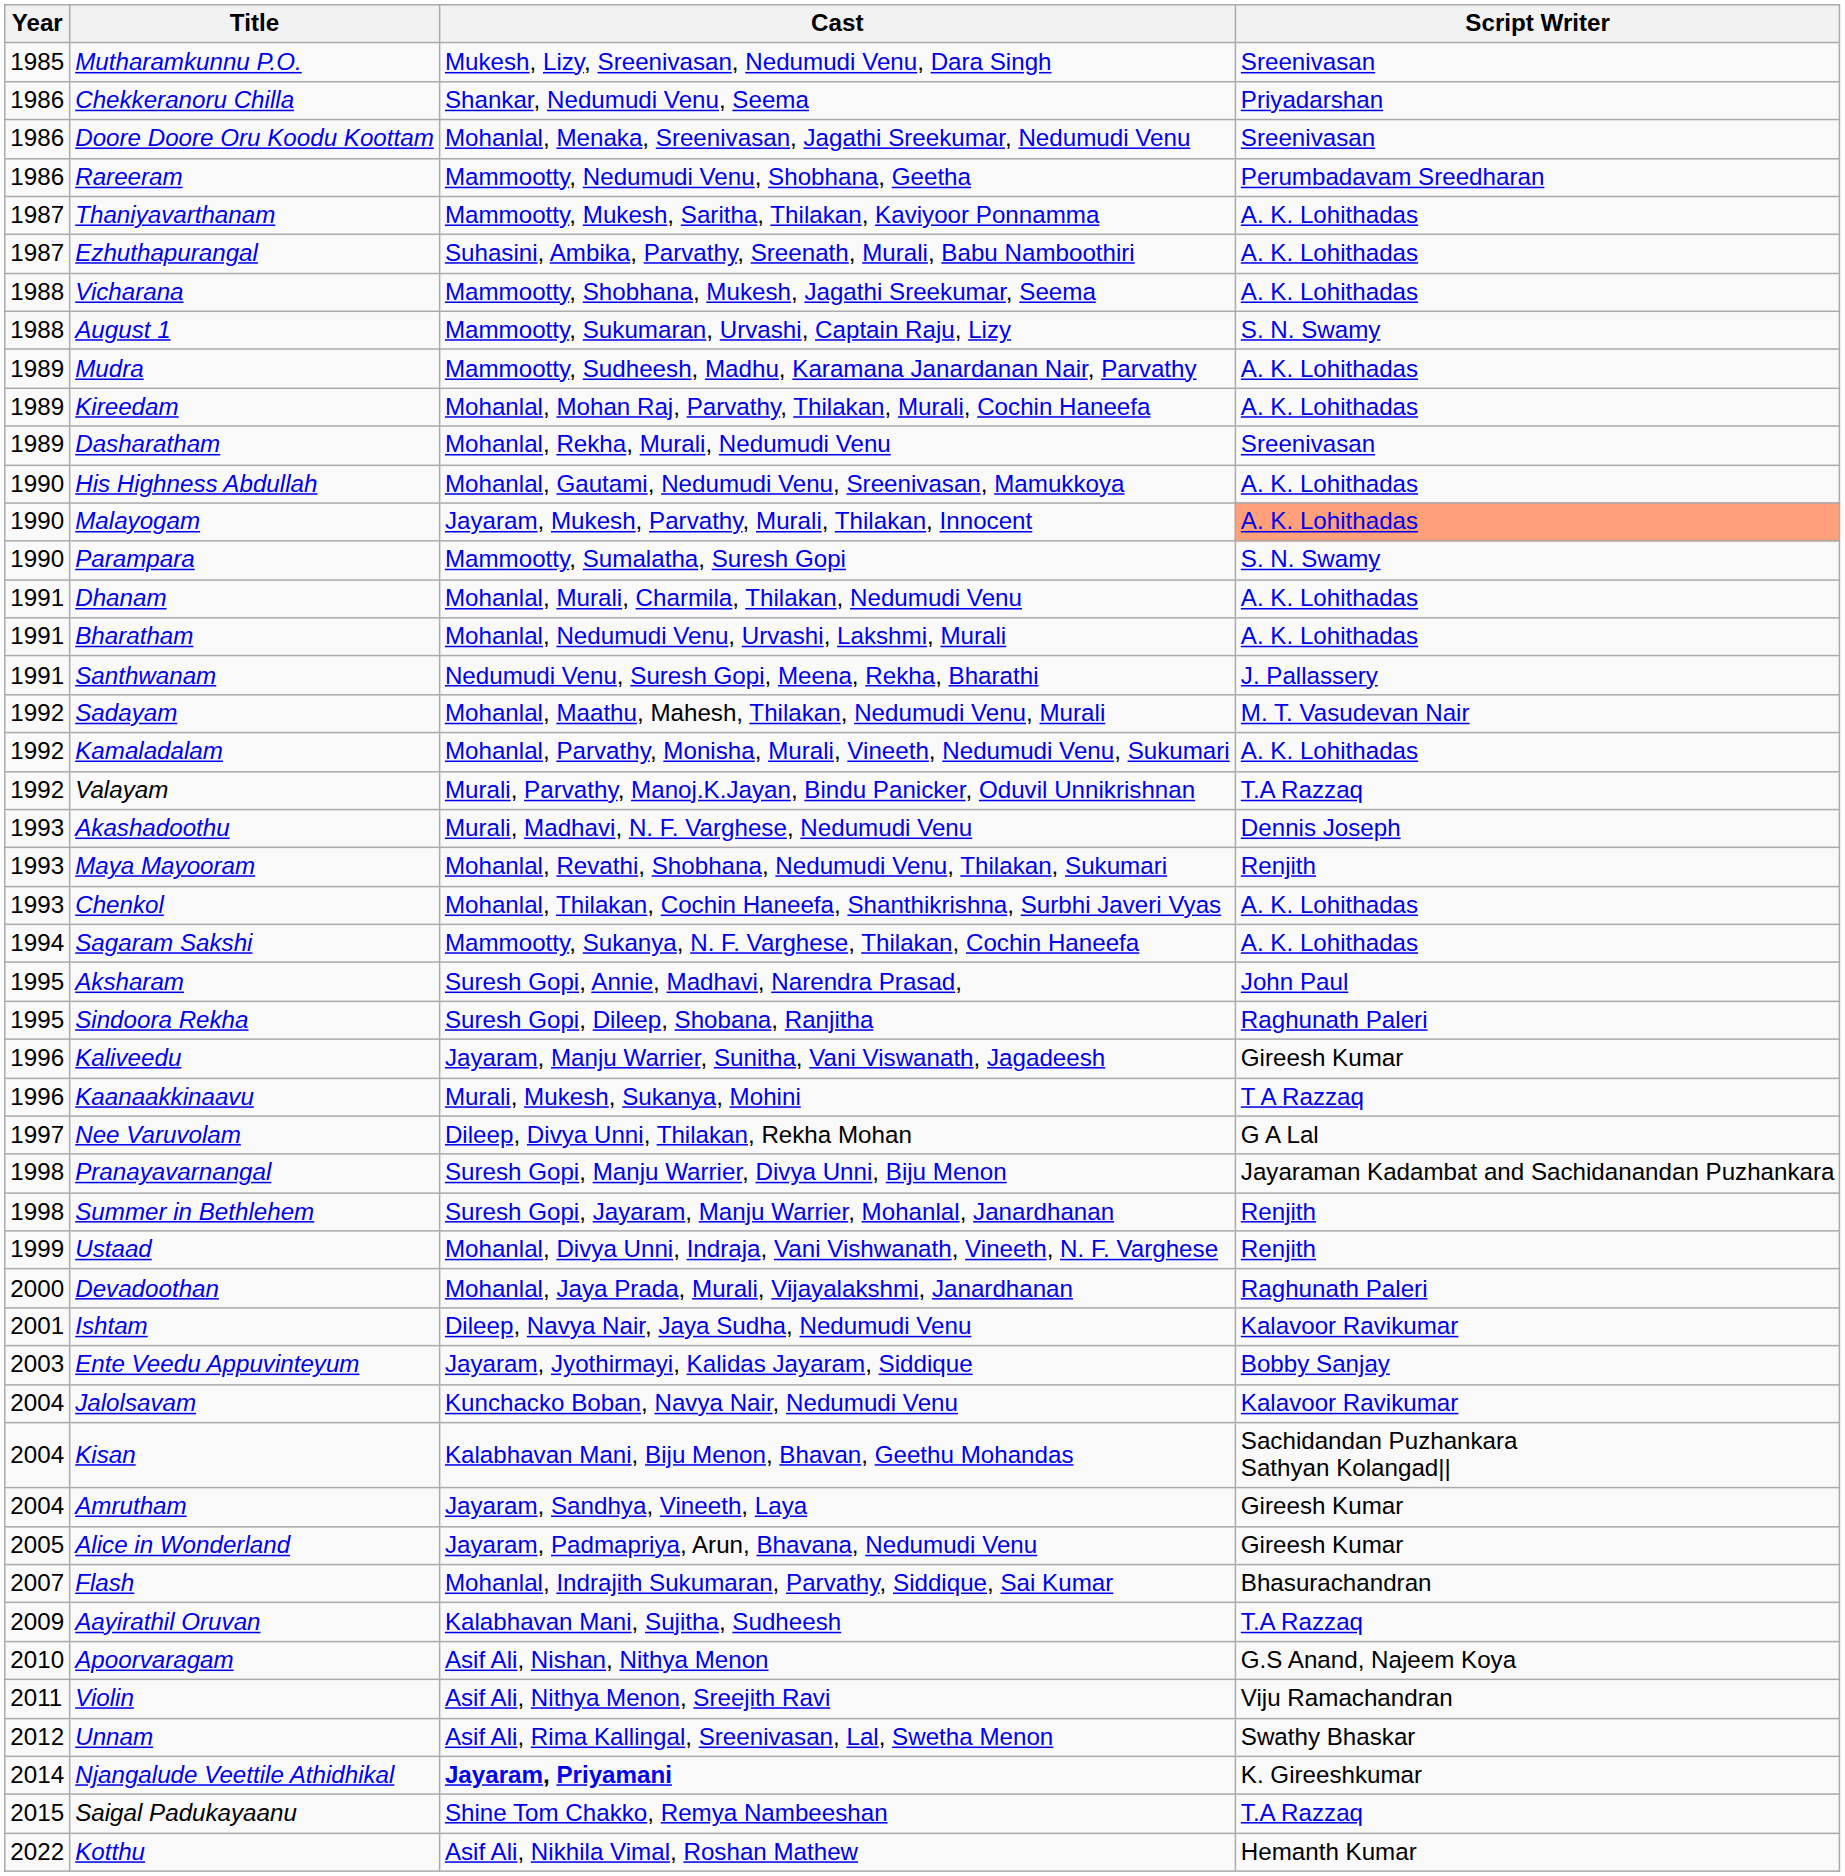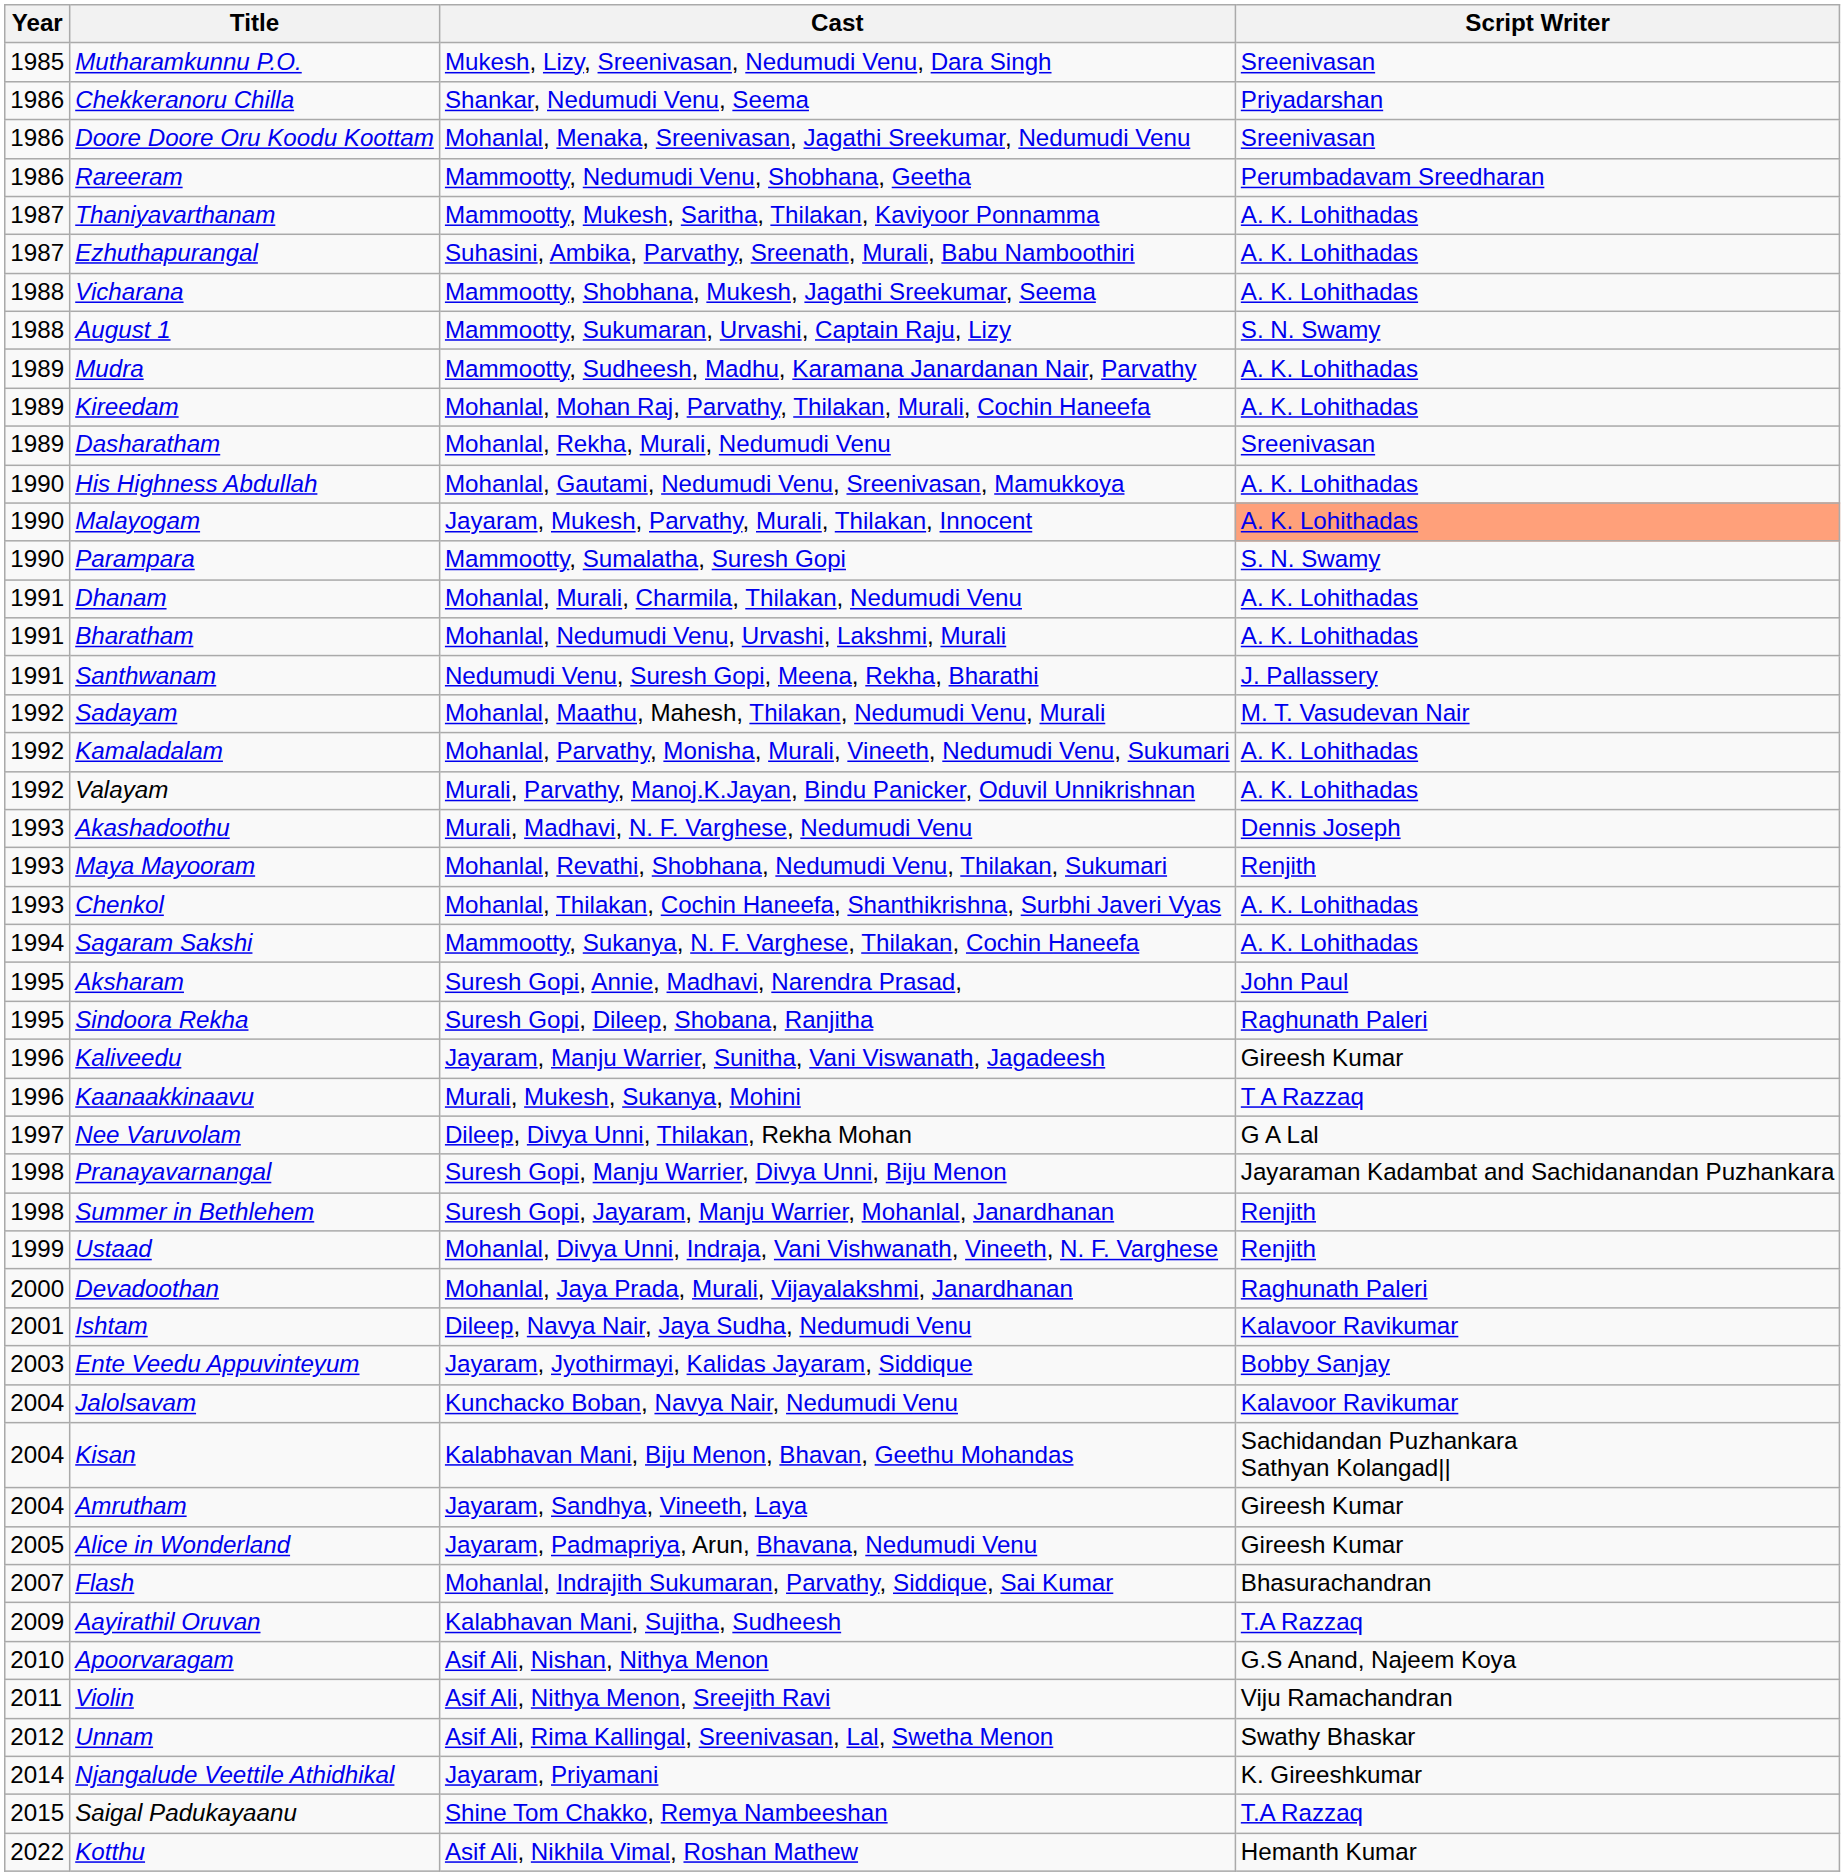Valayam | Script Writer: T.A Razzaq -> A. K. Lohithadas
Njangalude Veettile Athidhikal | Cast: bold -> normal
